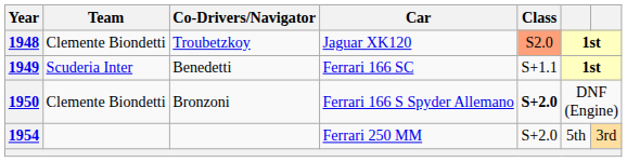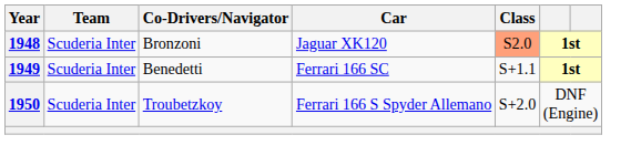1948 | Team: Clemente Biondetti -> Scuderia Inter
1948 | Co-Drivers/Navigator: Troubetzkoy -> Bronzoni
1950 | Team: Clemente Biondetti -> Scuderia Inter
1950 | Co-Drivers/Navigator: Bronzoni -> Troubetzkoy
1950 | Class: bold -> normal
- row: 1954 | Ferrari 250 MM | S+2.0 | 5th | 3rd
